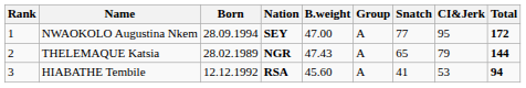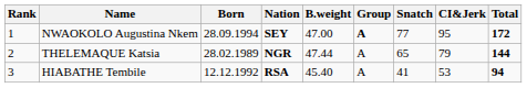NWAOKOLO Augustina Nkem | Group: normal -> bold
THELEMAQUE Katsia | B.weight: 47.43 -> 47.44
HIABATHE Tembile | B.weight: 45.60 -> 45.40
